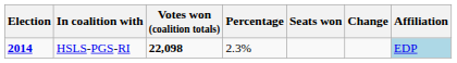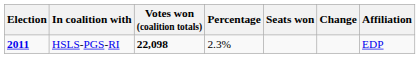HSLS-PGS-RI | Election: 2014 -> 2011
HSLS-PGS-RI | Affiliation: lightblue background -> no background
